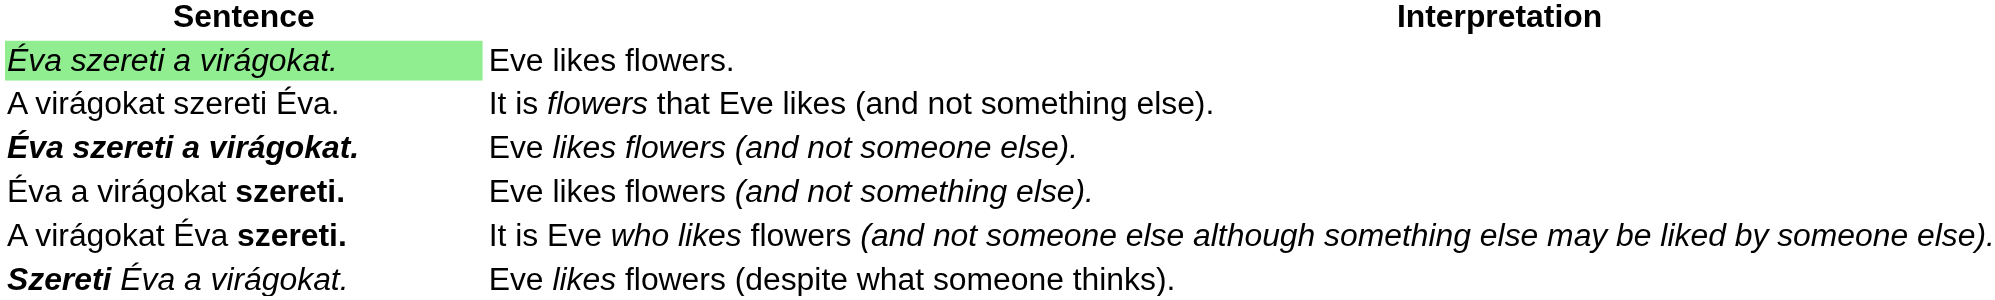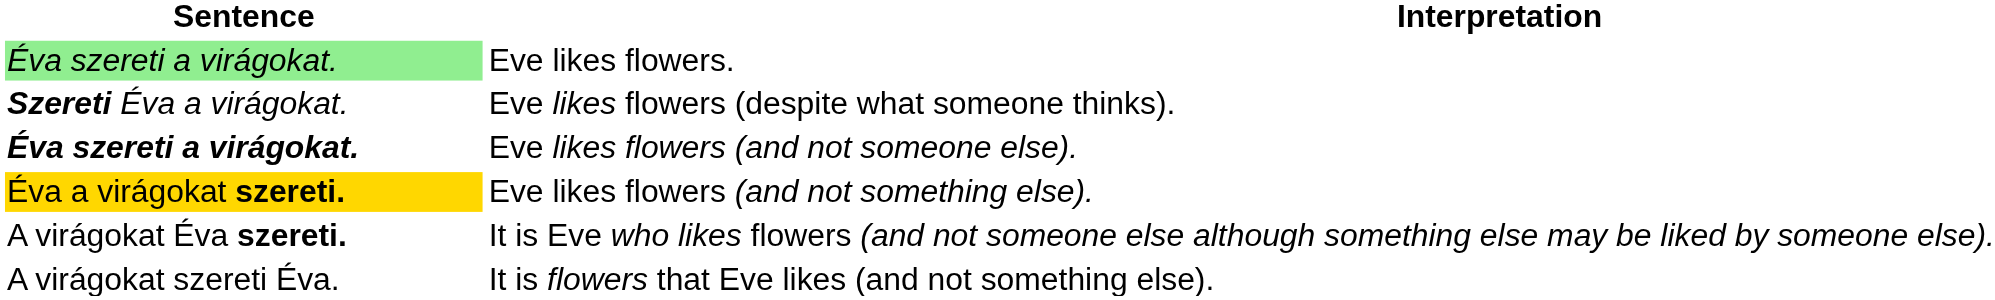rows swapped: Eve likes flowers (despite what someone thinks). <-> It is flowers that Eve likes (and not something else).
Eve likes flowers (and not something else). | Sentence: no background -> gold background
